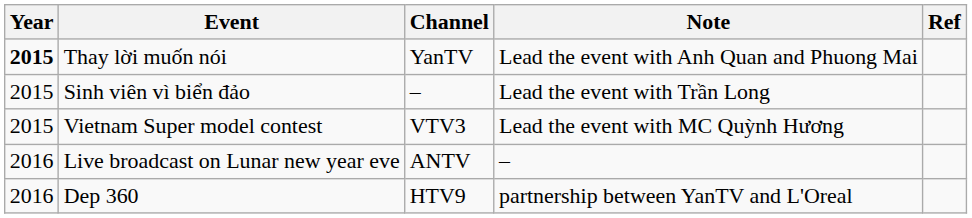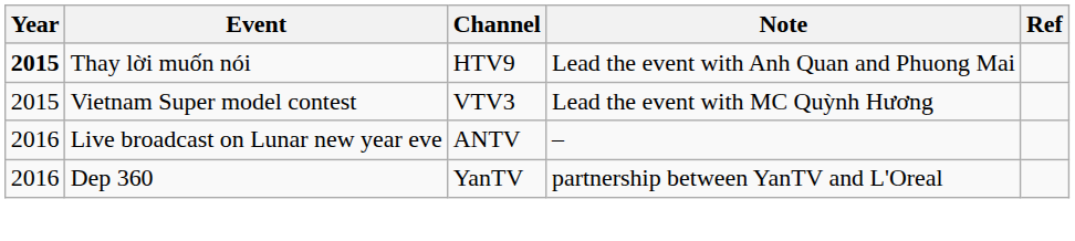Thay lời muốn nói | Channel: YanTV -> HTV9
- row: 2015 | Sinh viên vì biển đảo | – | Lead the event with Trần Long
Dep 360 | Channel: HTV9 -> YanTV
